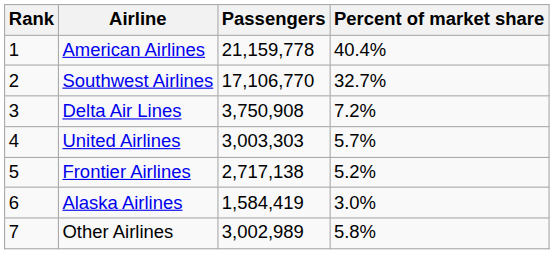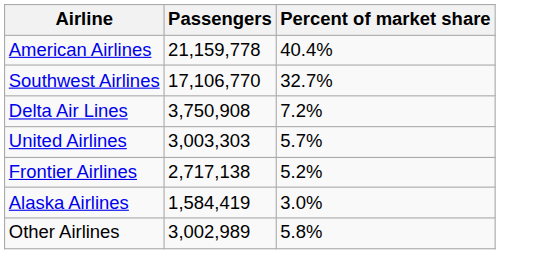- column: Rank | 1 | 2 | 3 | 4 | 5 | 6 | 7
